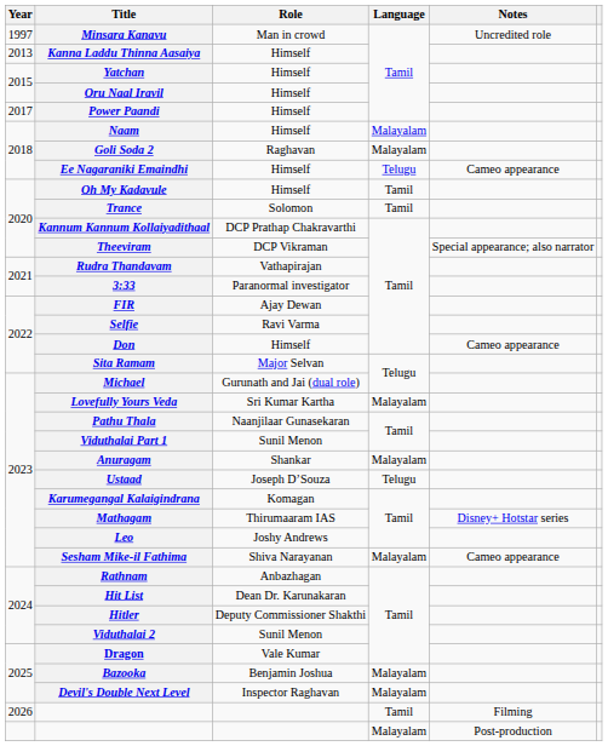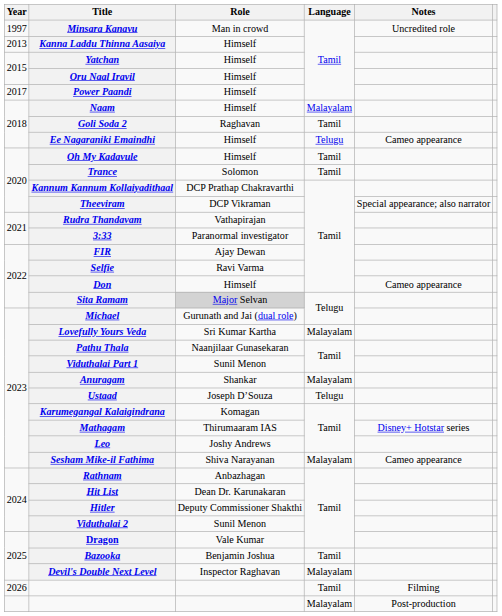Goli Soda 2 | Language: Malayalam -> Tamil
Sita Ramam | Role: no background -> lightgrey background
Bazooka | Language: Malayalam -> Tamil
